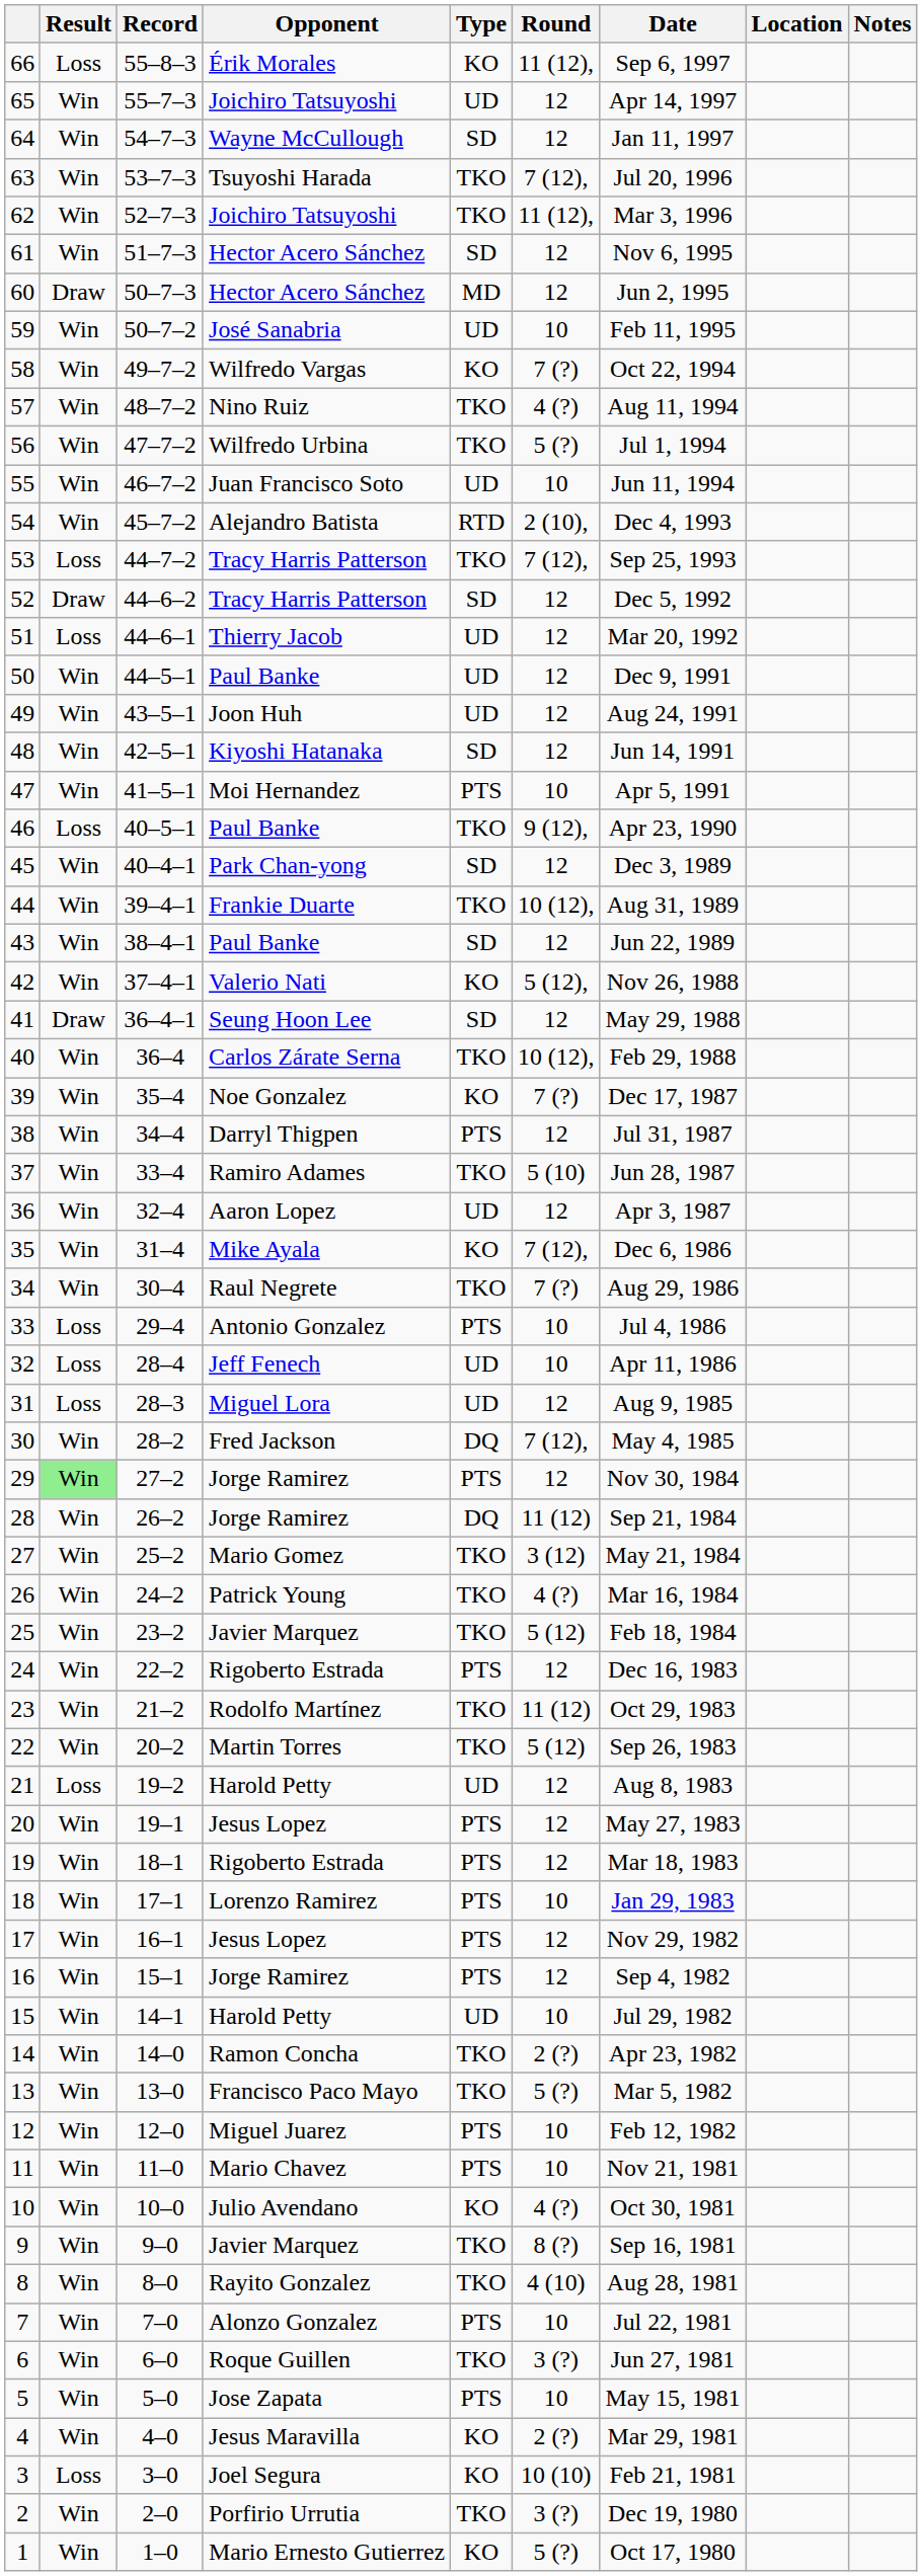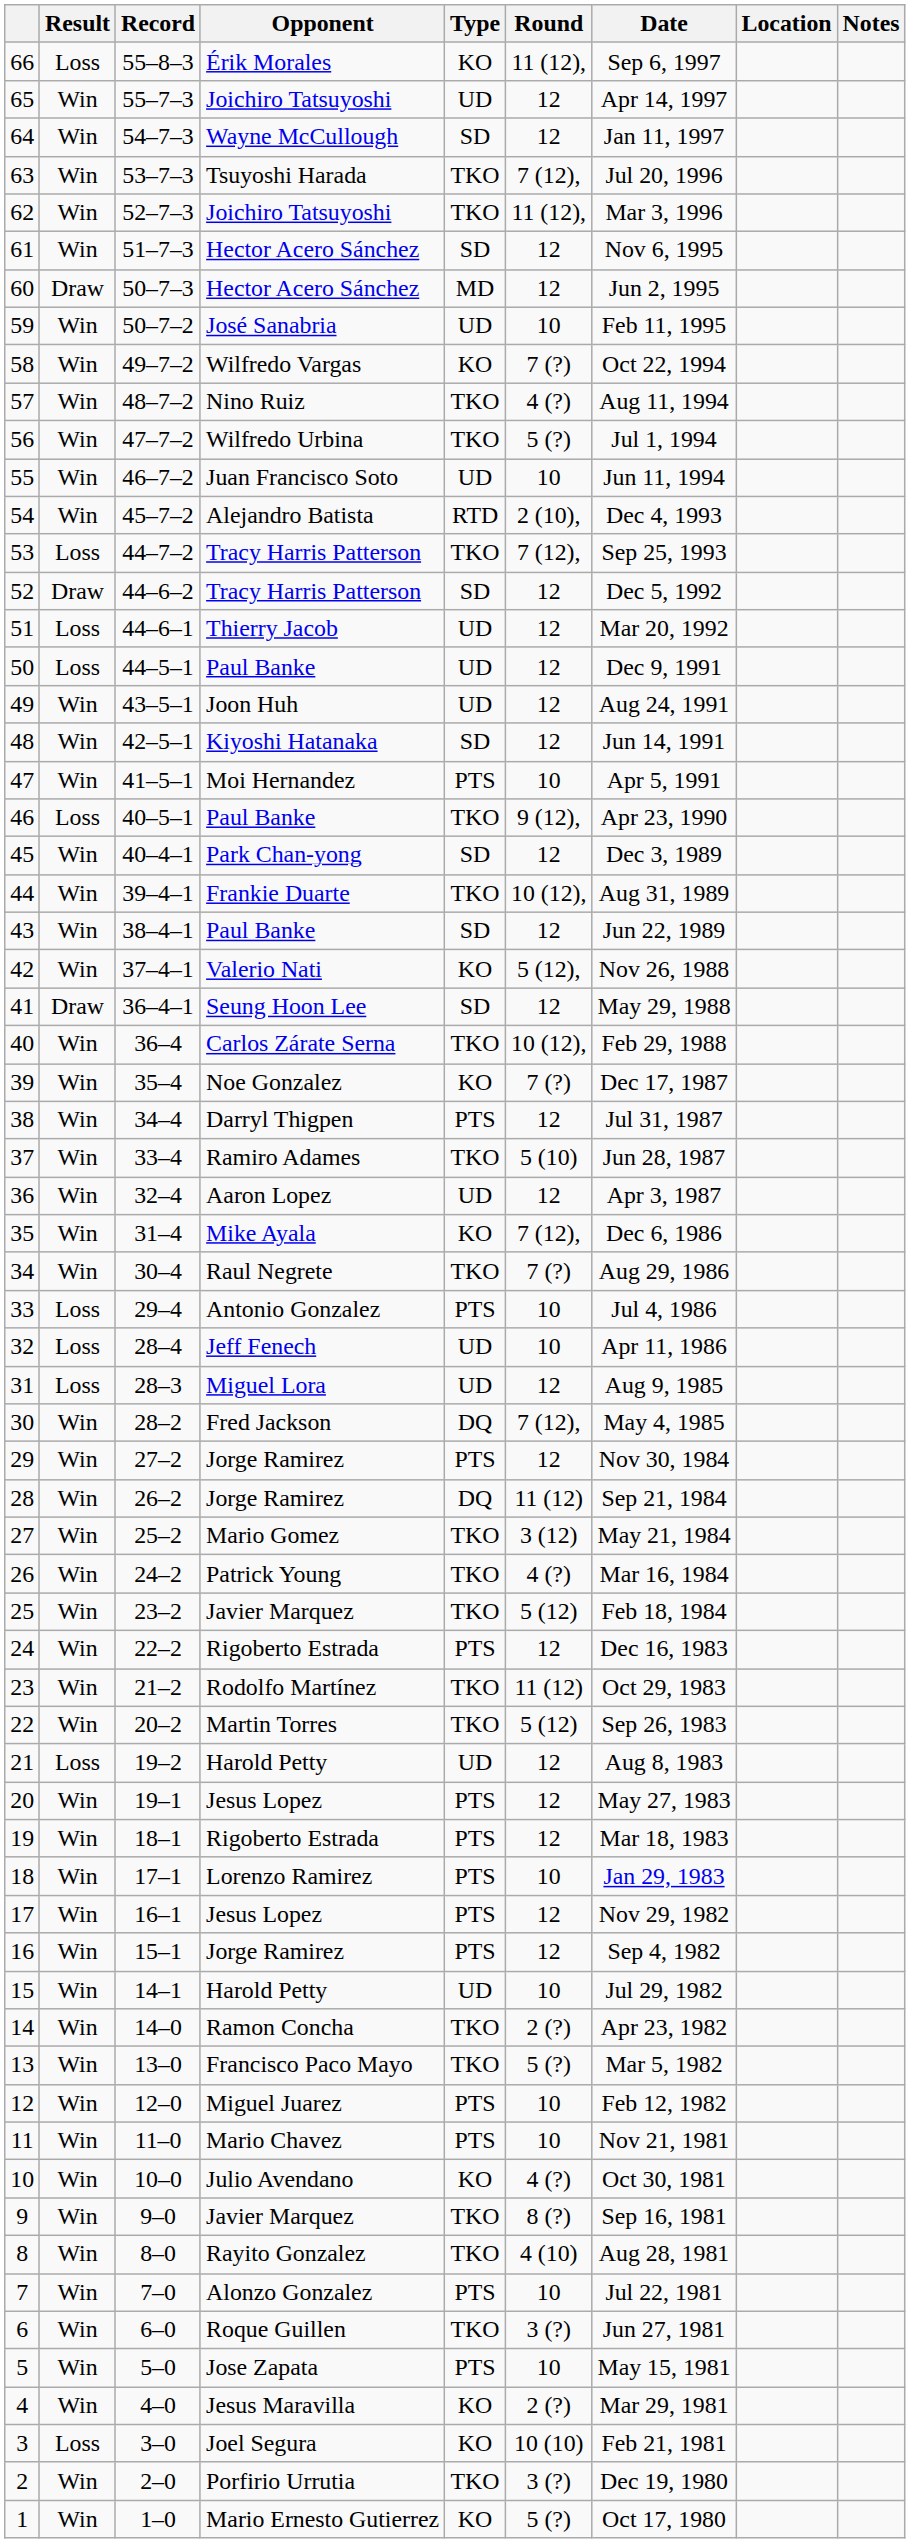50 | Result: Win -> Loss
29 | Result: lightgreen background -> no background
